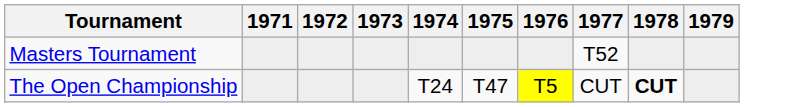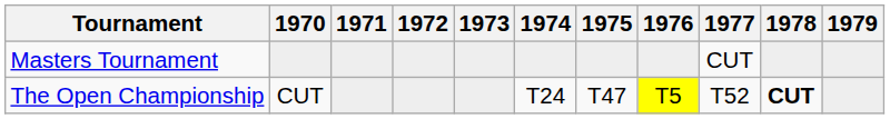+ column: 1970 | CUT
Masters Tournament | 1977: T52 -> CUT
The Open Championship | 1977: CUT -> T52
